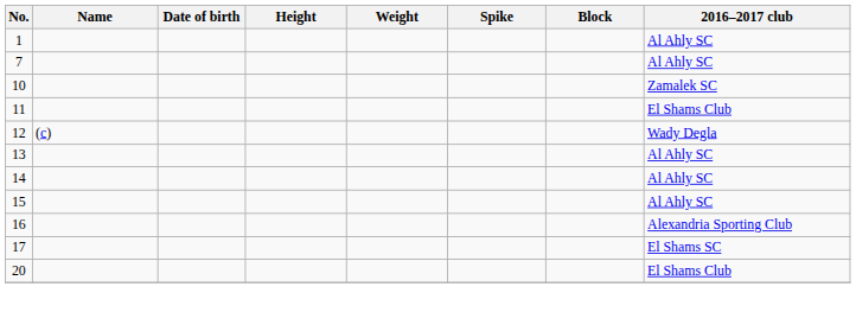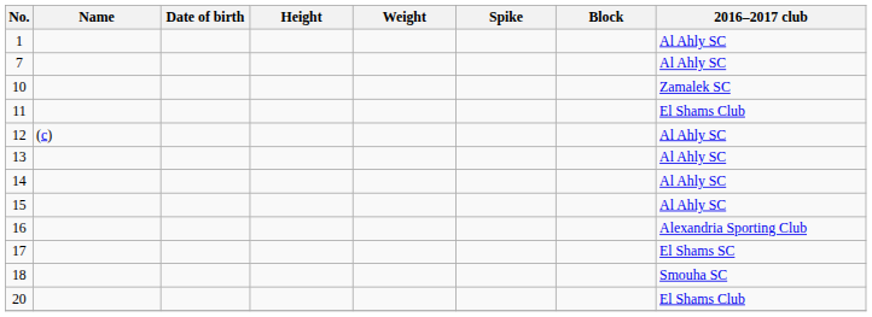12 | 2016–2017 club: Wady Degla -> Al Ahly SC
+ row: 18 | Smouha SC
